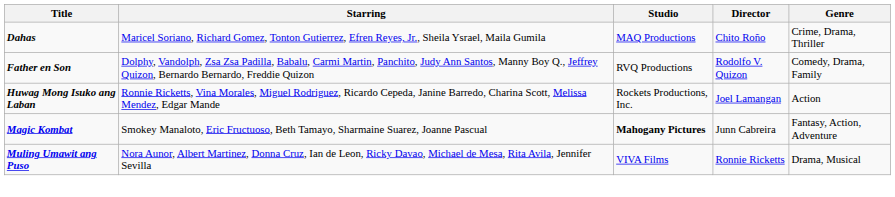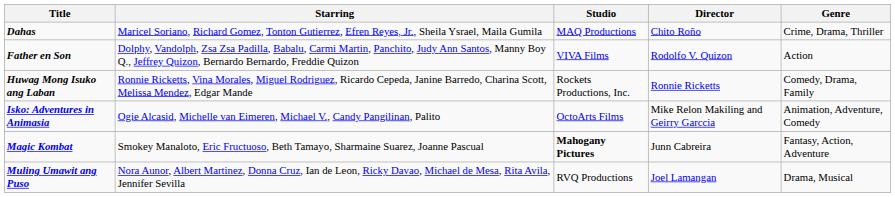Father en Son | Studio: RVQ Productions -> VIVA Films
Father en Son | Genre: Comedy, Drama, Family -> Action
Huwag Mong Isuko ang Laban | Director: Joel Lamangan -> Ronnie Ricketts
Huwag Mong Isuko ang Laban | Genre: Action -> Comedy, Drama, Family
+ row: Isko: Adventures in Animasia | Ogie Alcasid, Michelle van Eimeren, Michael V., Candy Pangilinan, Palito | OctoArts Films | Mike Relon Makiling and Geirry Garccia | Animation, Adventure, Comedy
Muling Umawit ang Puso | Studio: VIVA Films -> RVQ Productions
Muling Umawit ang Puso | Director: Ronnie Ricketts -> Joel Lamangan
